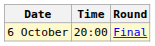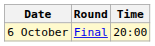columns swapped: Time <-> Round
